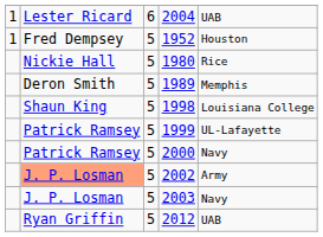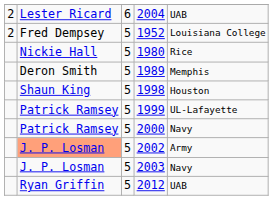2004 | column 1: 1 -> 2
1952 | column 1: 1 -> 2
1952 | column 5: Houston -> Louisiana College
1998 | column 5: Louisiana College -> Houston
